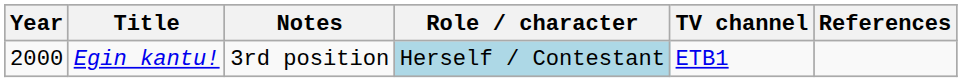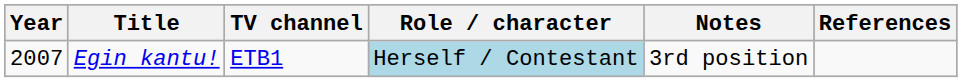columns swapped: TV channel <-> Notes
Egin kantu! | Year: 2000 -> 2007
